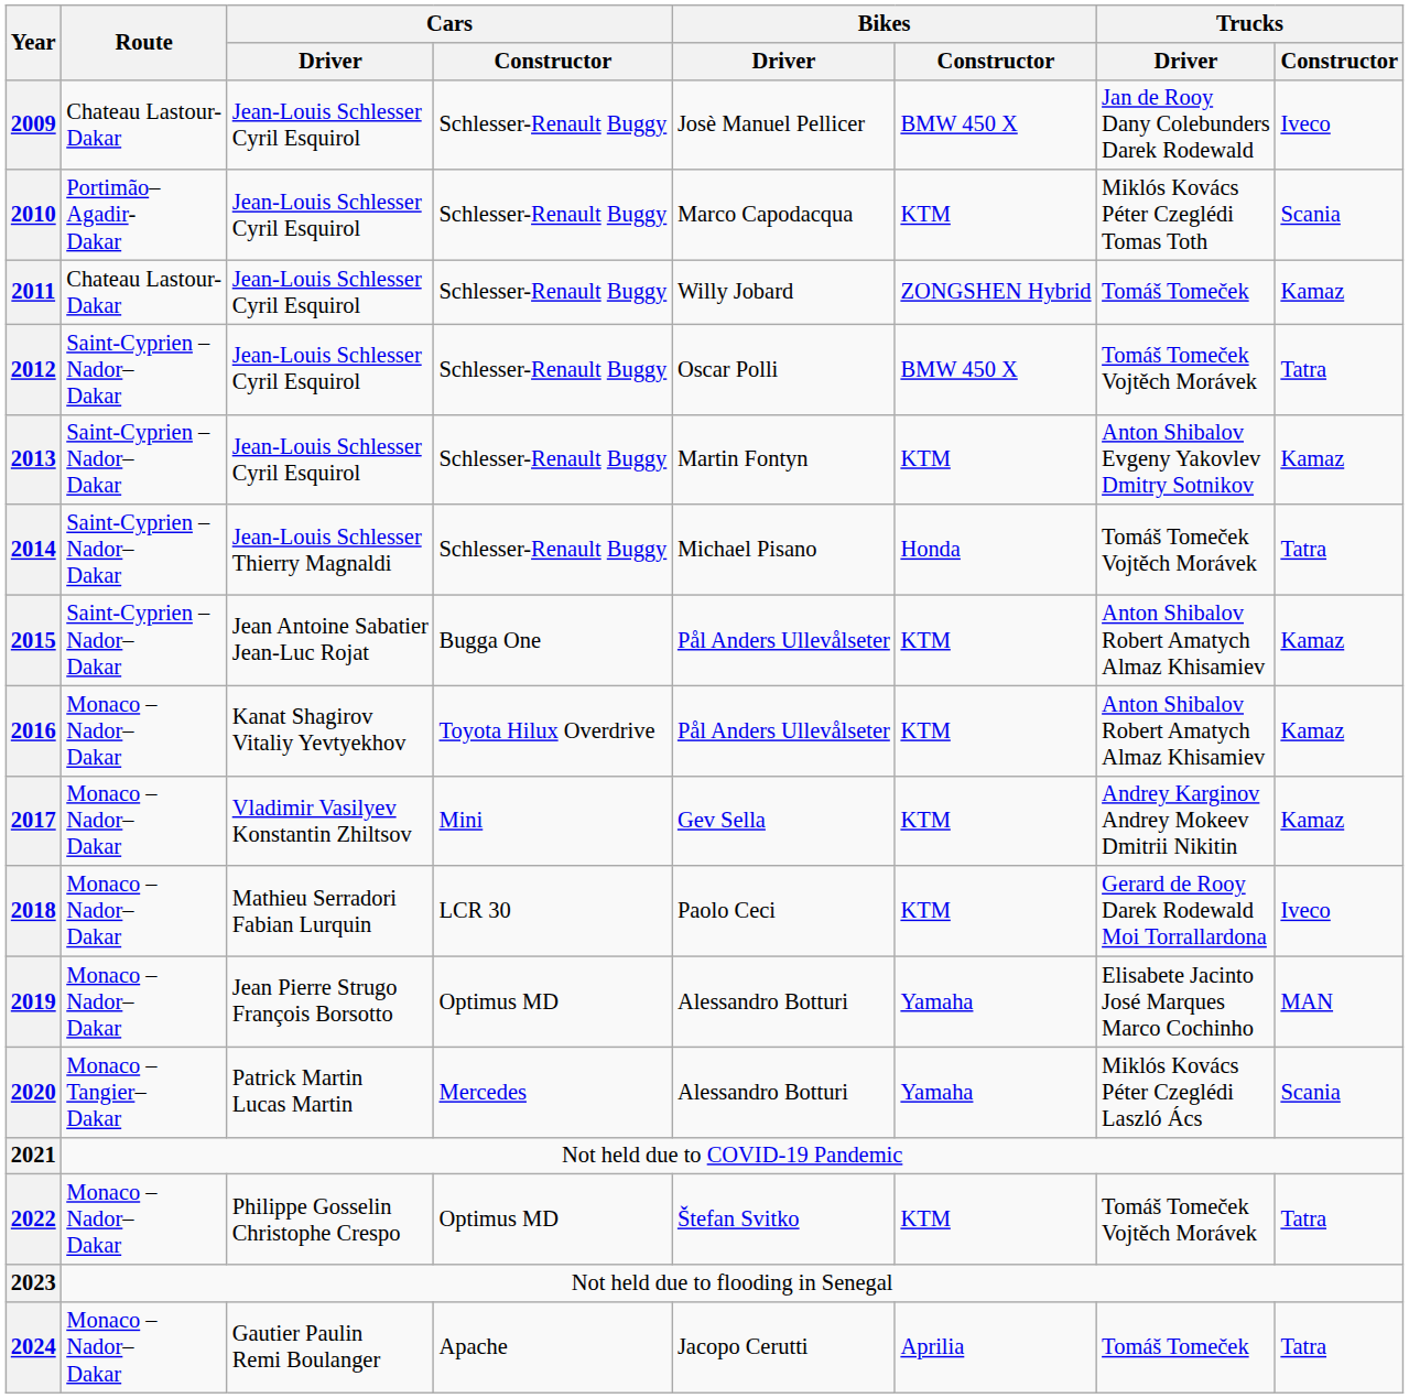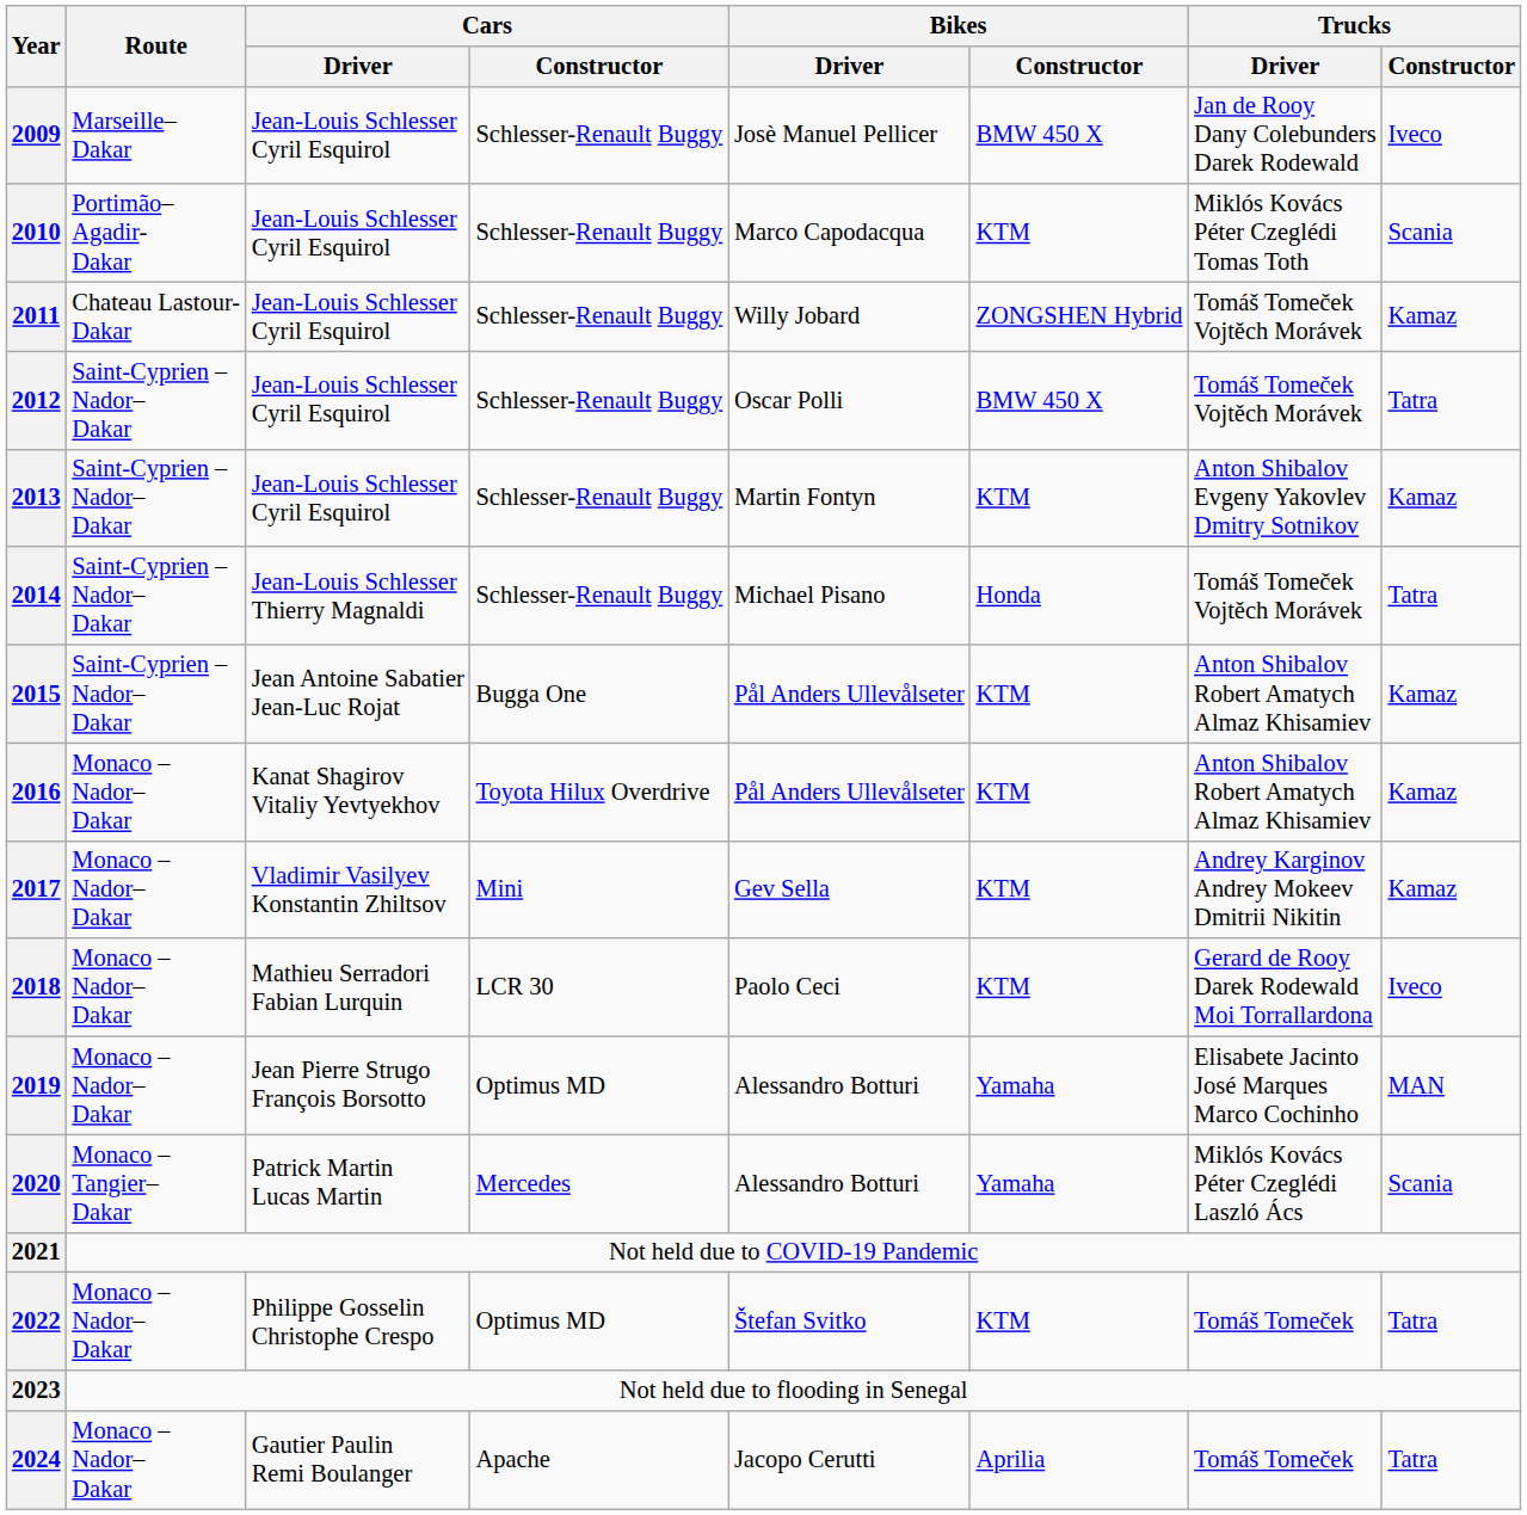2009 | Route: Chateau Lastour- Dakar -> Marseille– Dakar
2011 | Trucks / Driver: Tomáš Tomeček -> Tomáš Tomeček Vojtěch Morávek
2022 | Trucks / Driver: Tomáš Tomeček Vojtěch Morávek -> Tomáš Tomeček
